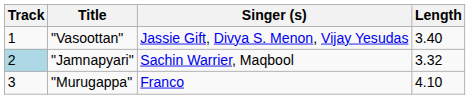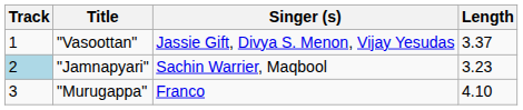"Vasoottan" | Length: 3.40 -> 3.37
"Jamnapyari" | Length: 3.32 -> 3.23
